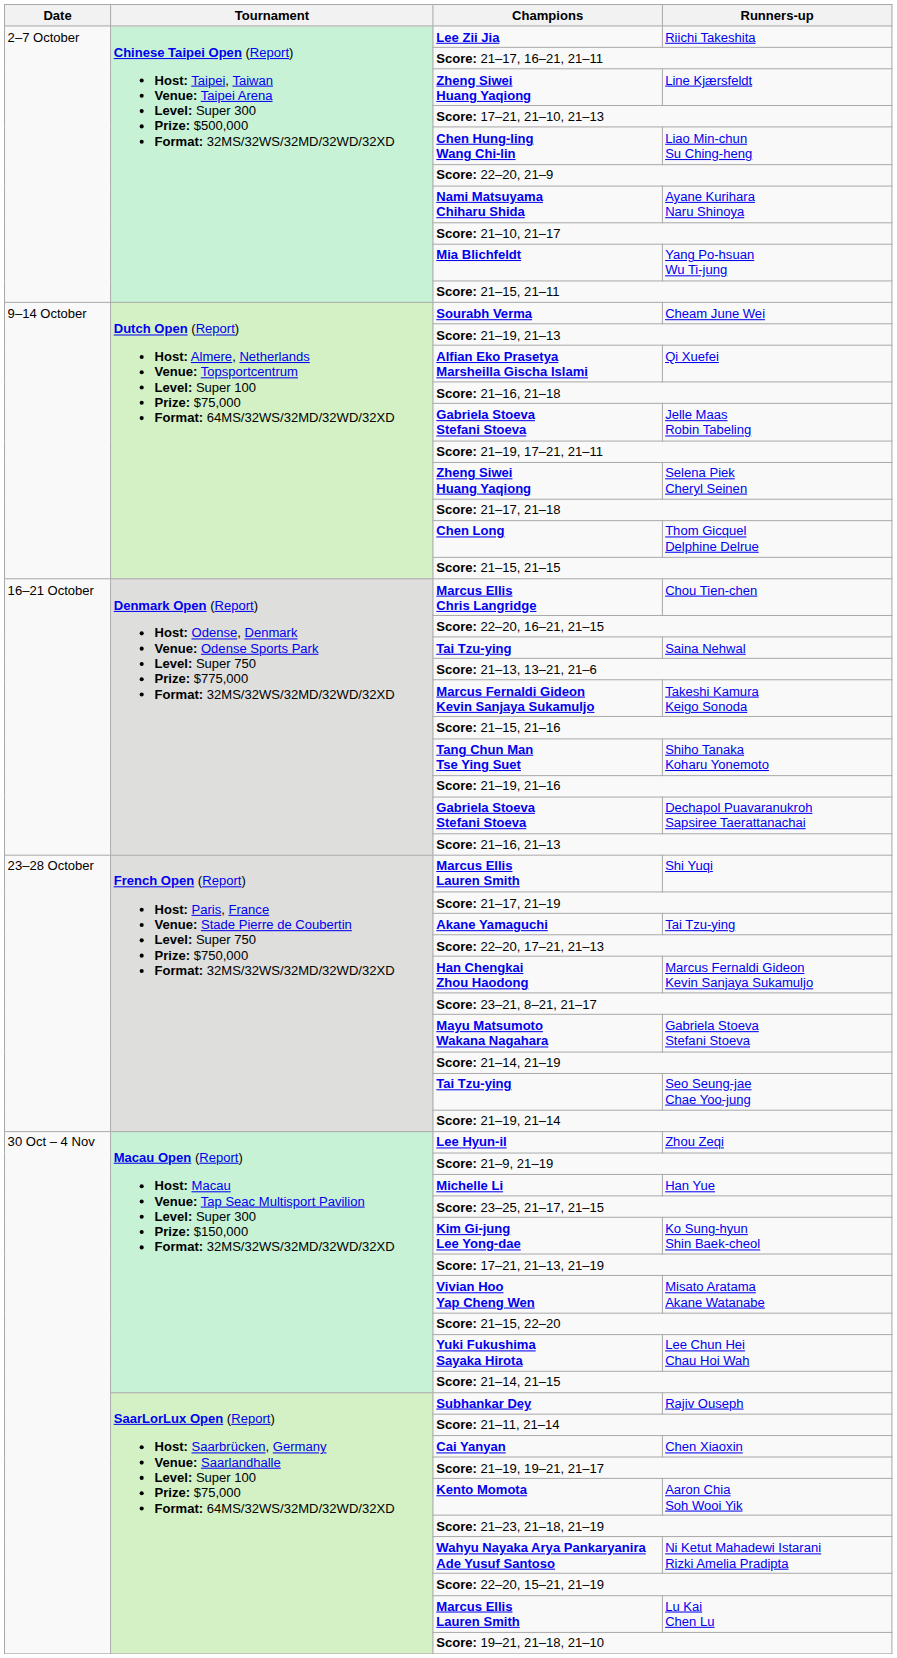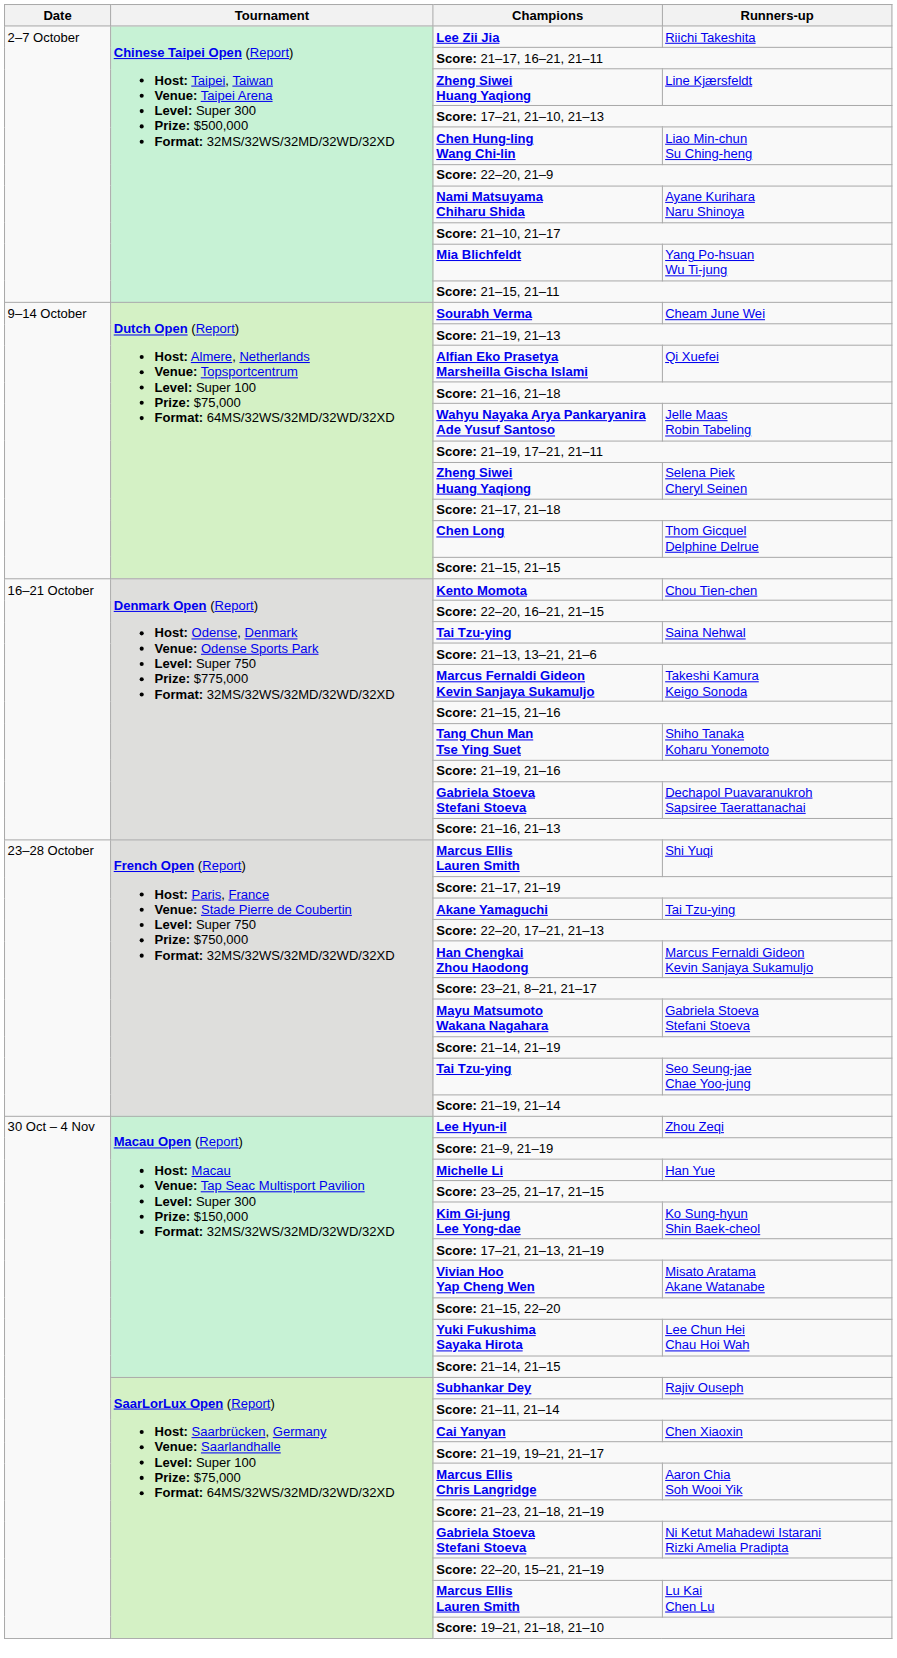Jelle Maas Robin Tabeling | Champions: Gabriela Stoeva Stefani Stoeva -> Wahyu Nayaka Arya Pankaryanira Ade Yusuf Santoso
Chou Tien-chen | Champions: Marcus Ellis Chris Langridge -> Kento Momota
Aaron Chia Soh Wooi Yik | Champions: Kento Momota -> Marcus Ellis Chris Langridge
Ni Ketut Mahadewi Istarani Rizki Amelia Pradipta | Champions: Wahyu Nayaka Arya Pankaryanira Ade Yusuf Santoso -> Gabriela Stoeva Stefani Stoeva
